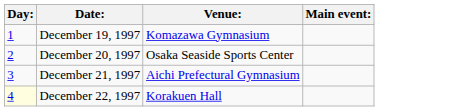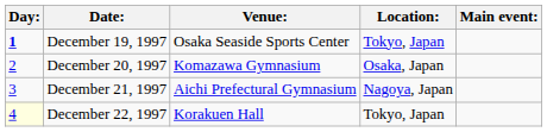+ column: Location: | Tokyo, Japan | Osaka, Japan | Nagoya, Japan | Tokyo, Japan
December 19, 1997 | Day:: normal -> bold
December 19, 1997 | Venue:: Komazawa Gymnasium -> Osaka Seaside Sports Center
December 20, 1997 | Venue:: Osaka Seaside Sports Center -> Komazawa Gymnasium
